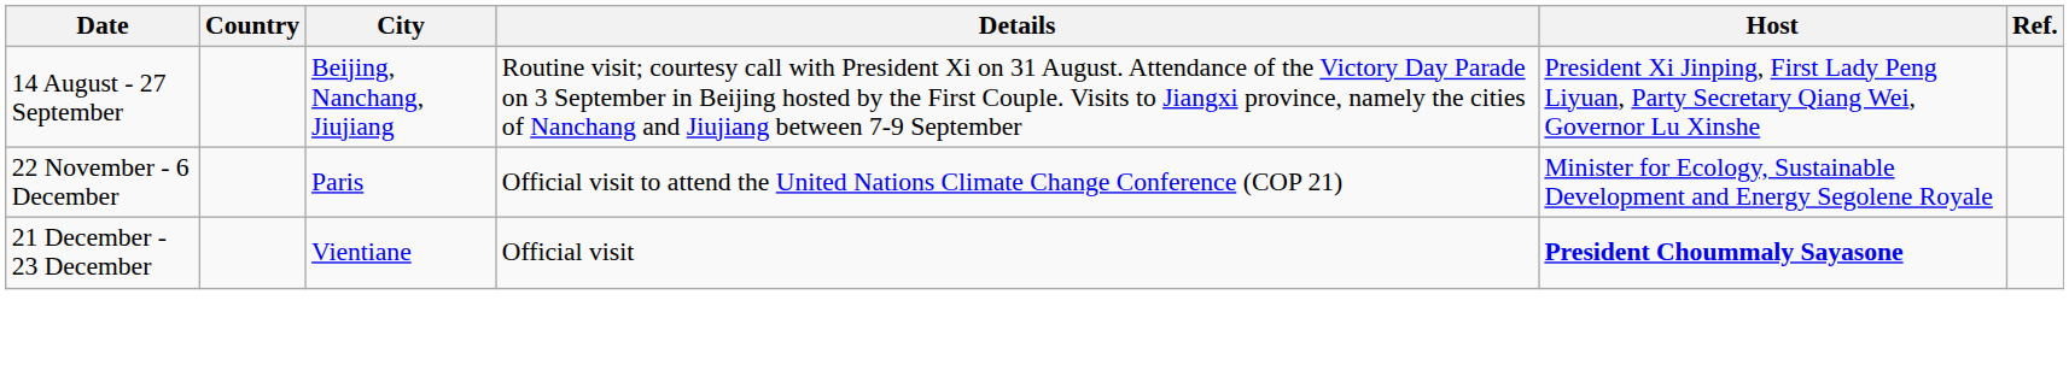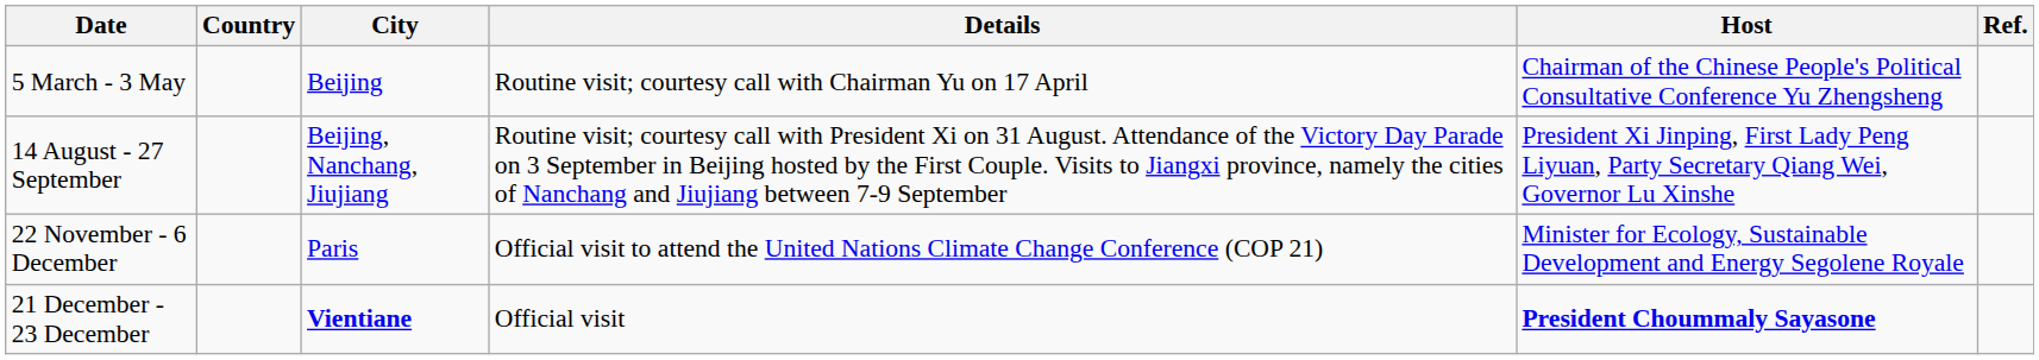+ row: 5 March - 3 May | Beijing | Routine visit; courtesy call with Chairman Yu on 17 April | Chairman of the Chinese People's Political Consultative Conference Yu Zhengsheng
21 December - 23 December | City: normal -> bold
